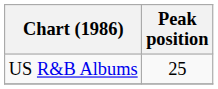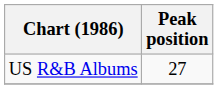US R&B Albums | Peak position: 25 -> 27
